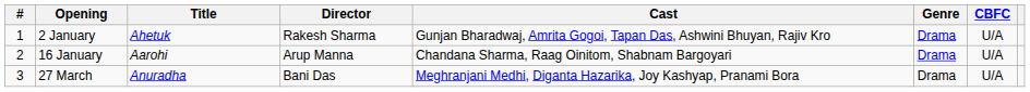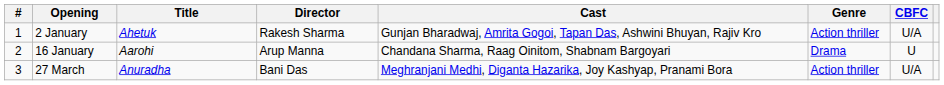2 January | Genre: Drama -> Action thriller
16 January | CBFC: U/A -> U
27 March | Genre: Drama -> Action thriller
